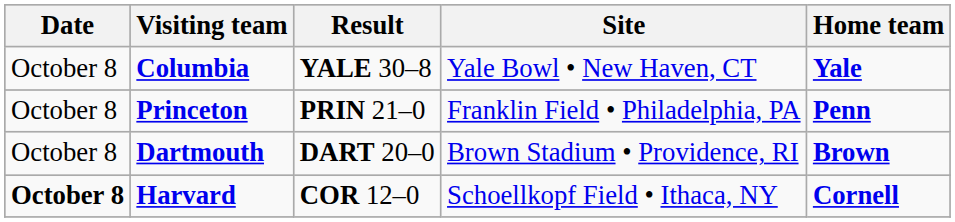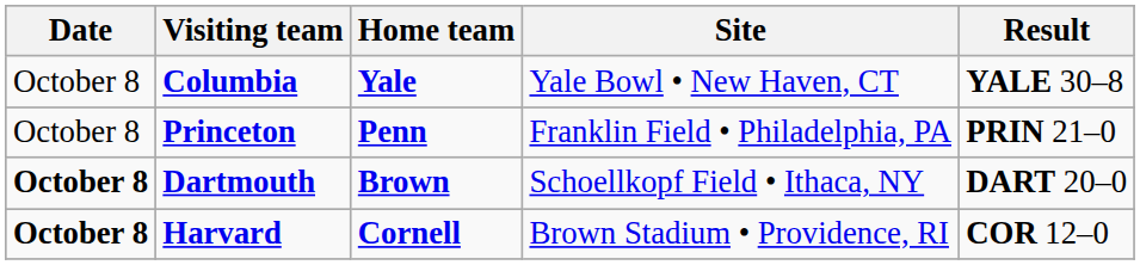columns swapped: Home team <-> Result
Dartmouth | Date: normal -> bold
Dartmouth | Site: Brown Stadium • Providence, RI -> Schoellkopf Field • Ithaca, NY
Harvard | Site: Schoellkopf Field • Ithaca, NY -> Brown Stadium • Providence, RI
